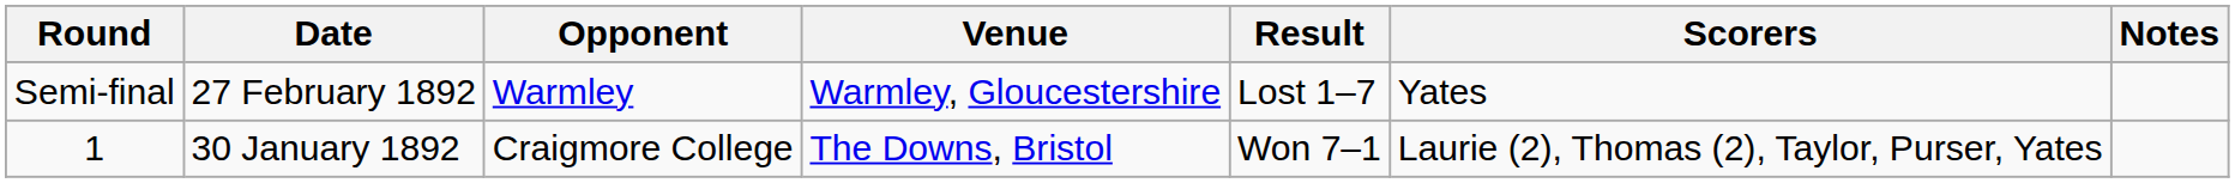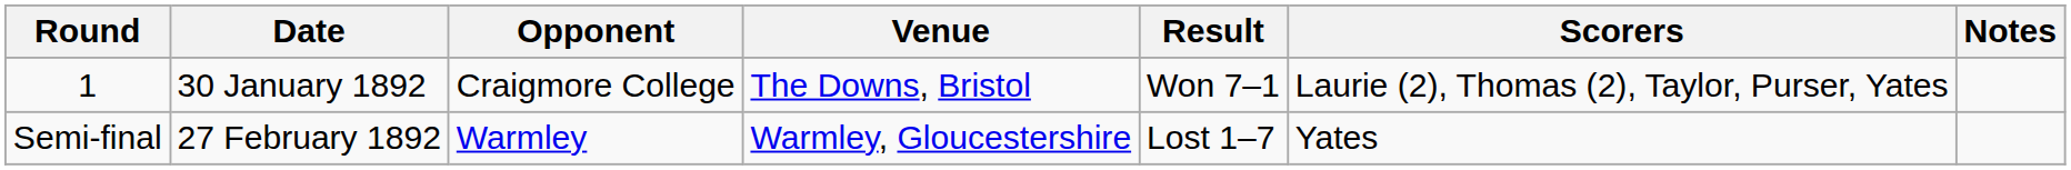rows swapped: 1 <-> Semi-final
